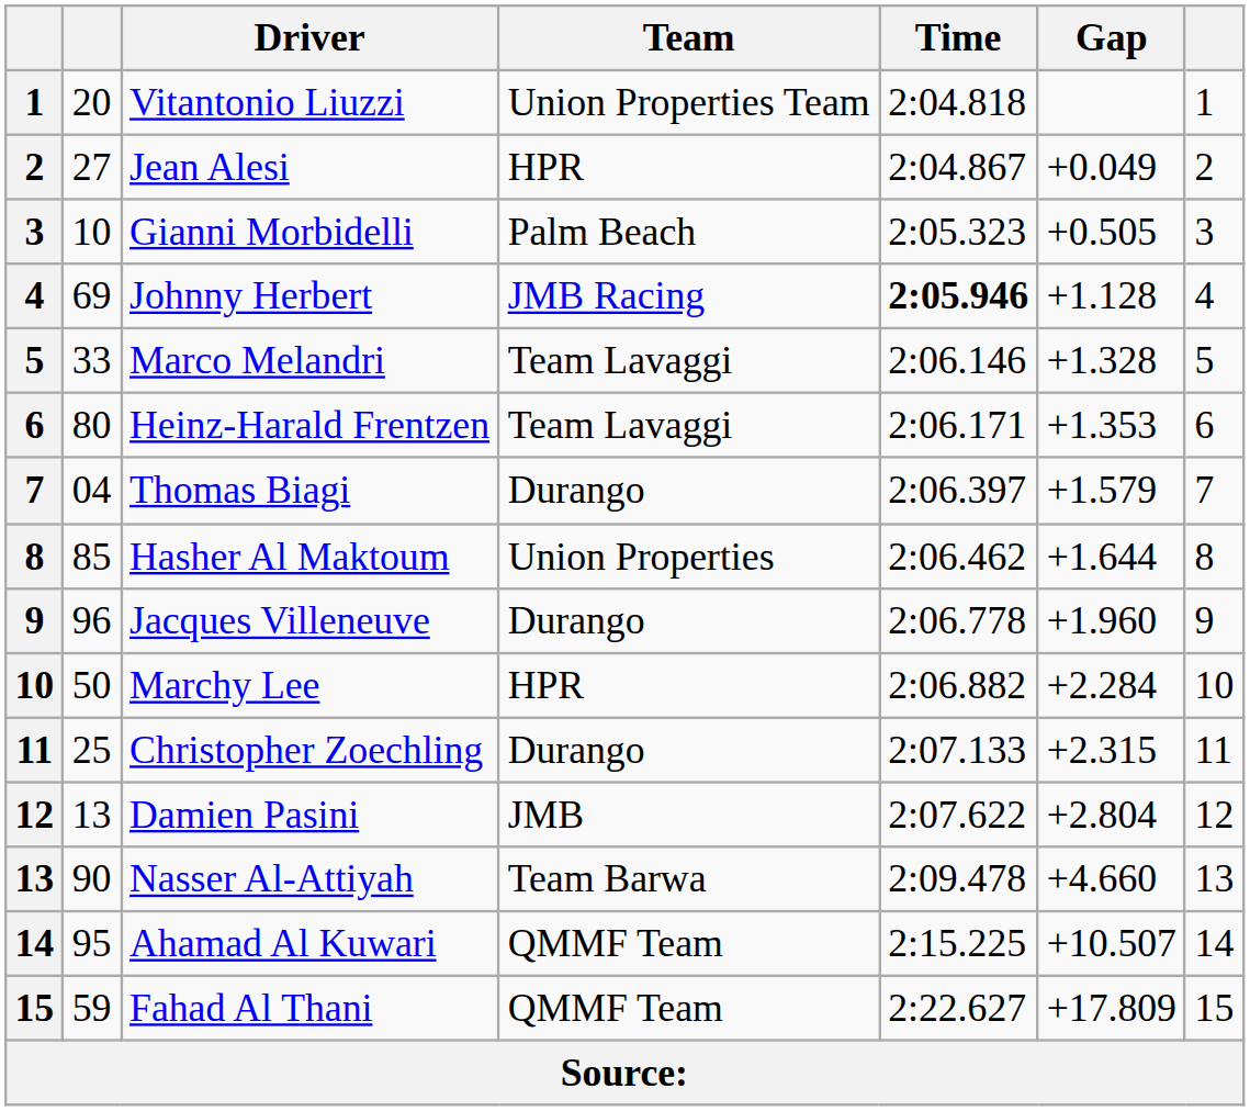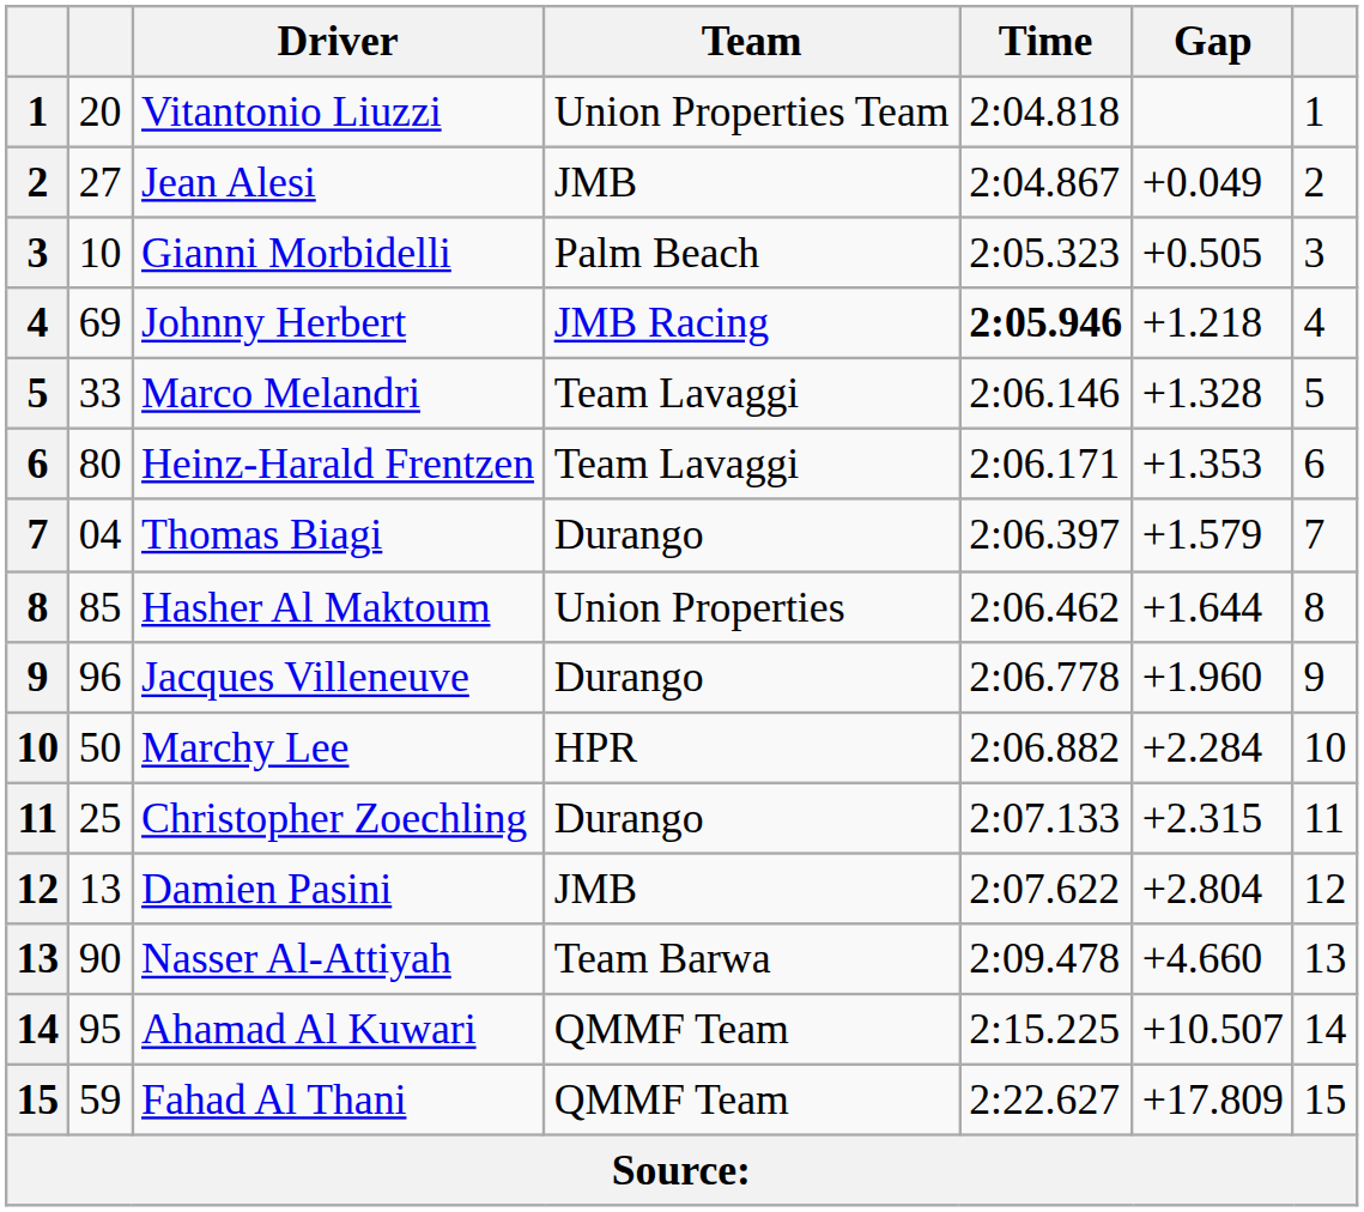Jean Alesi | Team: HPR -> JMB
Johnny Herbert | Gap: +1.128 -> +1.218
